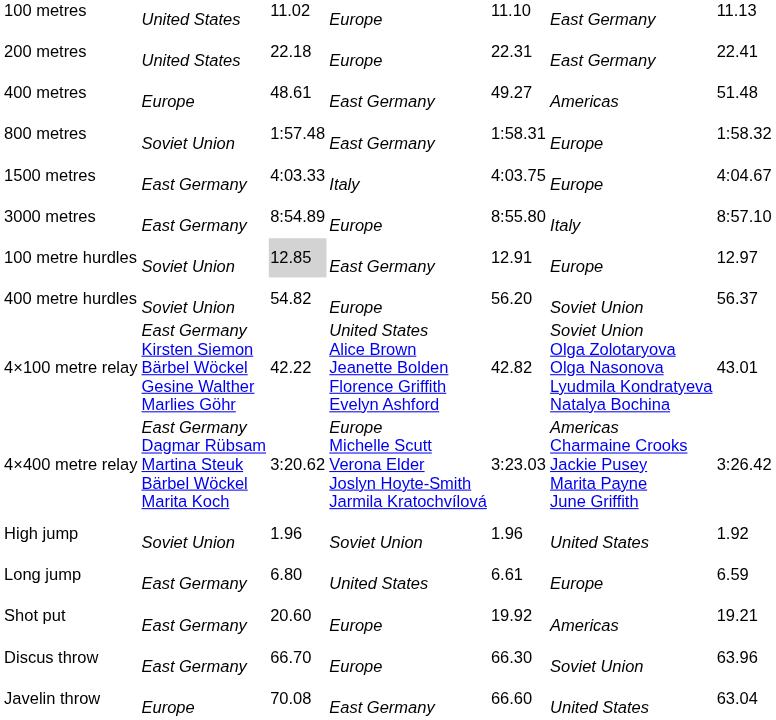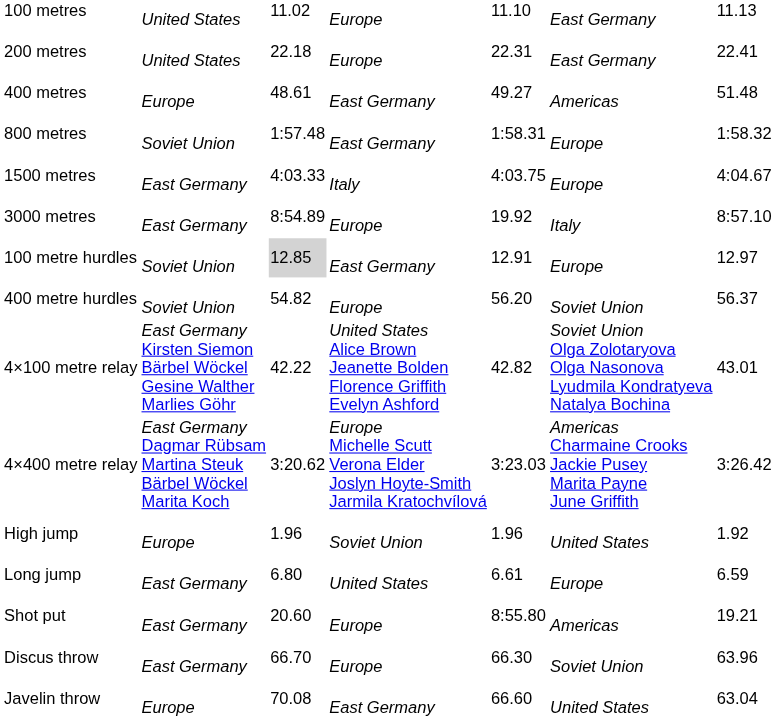3000 metres | column 5: 8:55.80 -> 19.92
High jump | column 2: Soviet Union -> Europe
Shot put | column 5: 19.92 -> 8:55.80
